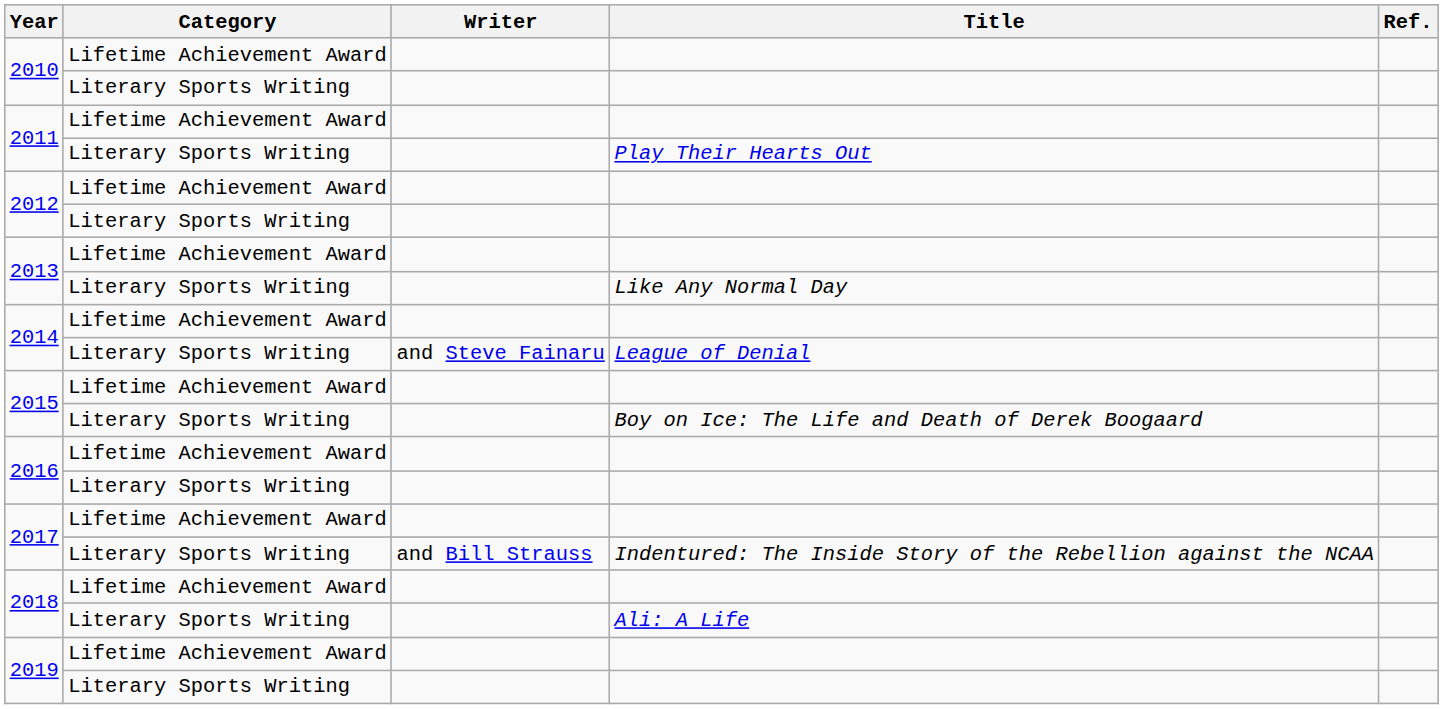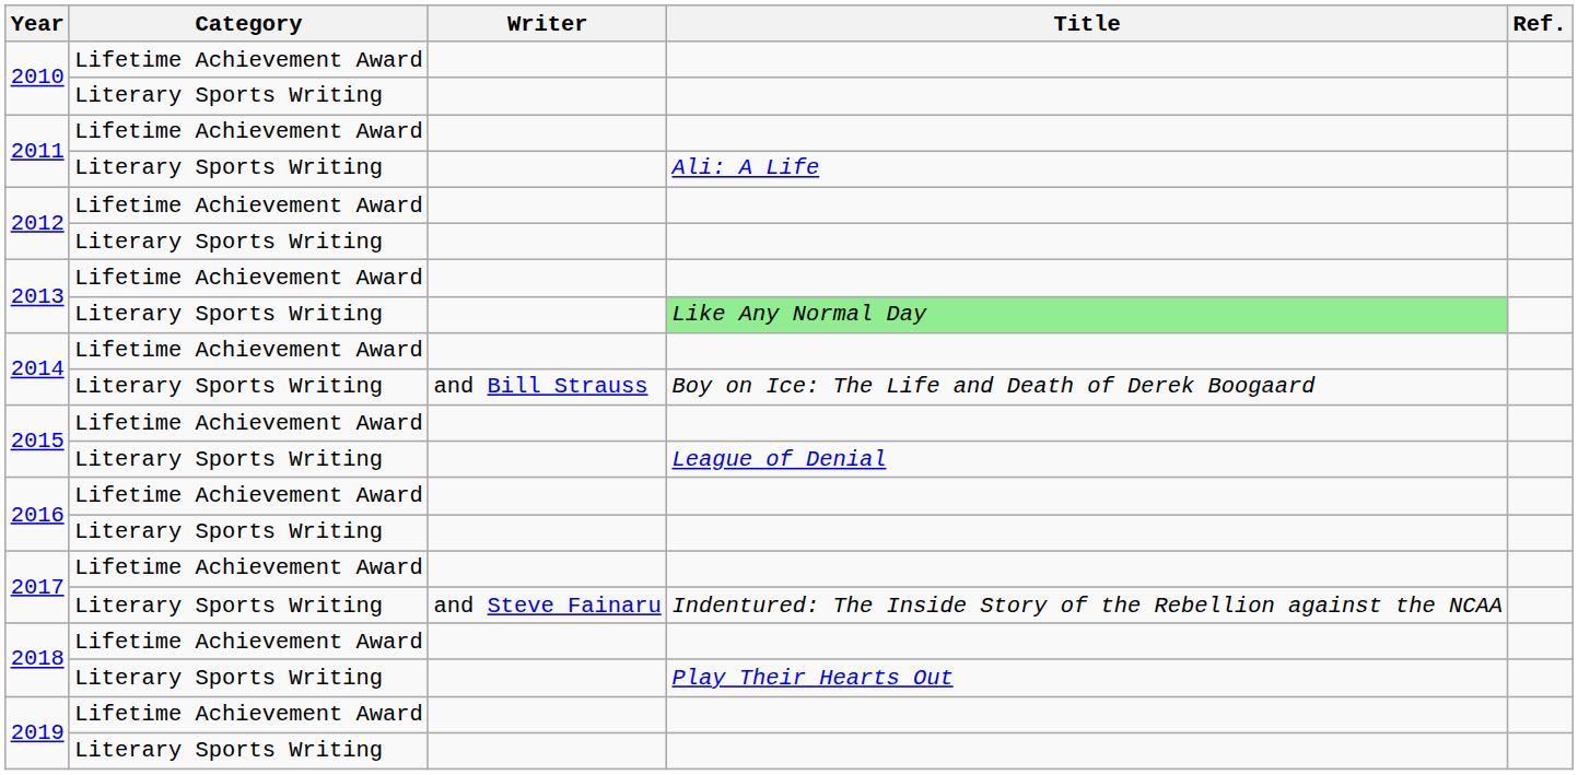2011 / Literary Sports Writing | Title: Play Their Hearts Out -> Ali: A Life
2013 / Literary Sports Writing | Title: no background -> lightgreen background
2014 / Literary Sports Writing | Writer: and Steve Fainaru -> and Bill Strauss
2014 / Literary Sports Writing | Title: League of Denial -> Boy on Ice: The Life and Death of Derek Boogaard
2015 / Literary Sports Writing | Title: Boy on Ice: The Life and Death of Derek Boogaard -> League of Denial
2017 / Literary Sports Writing | Writer: and Bill Strauss -> and Steve Fainaru
2018 / Literary Sports Writing | Title: Ali: A Life -> Play Their Hearts Out
